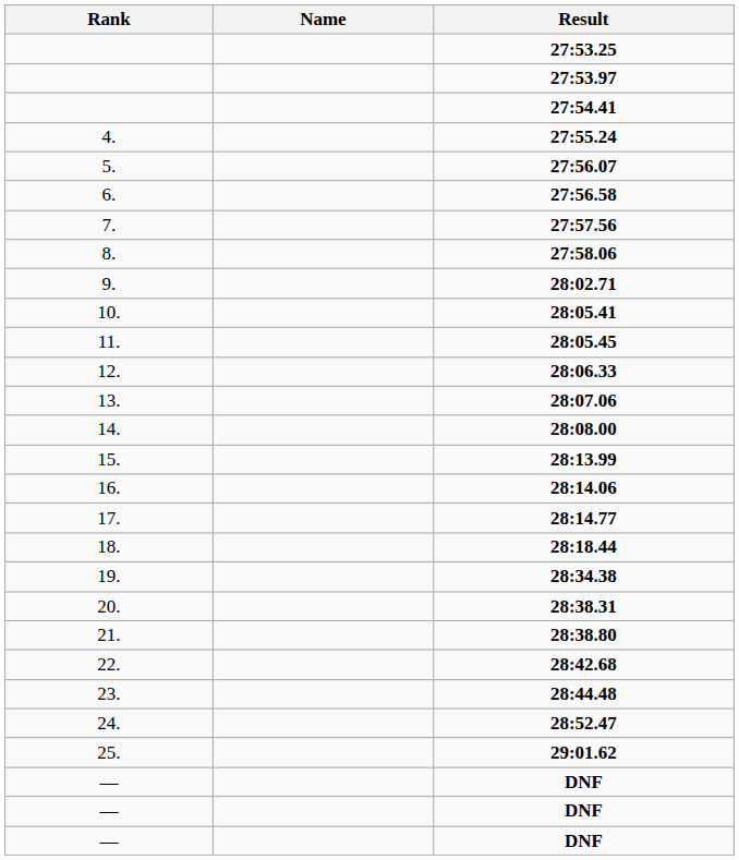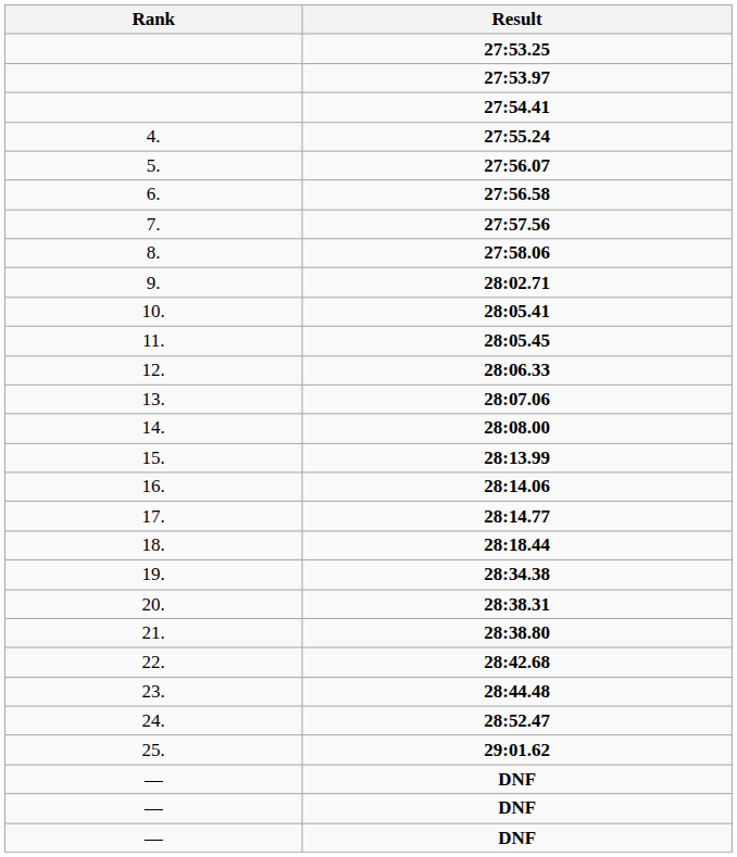- column: Name
